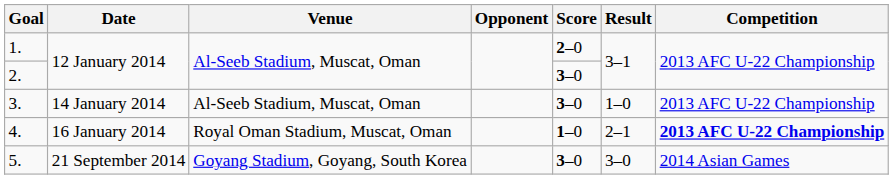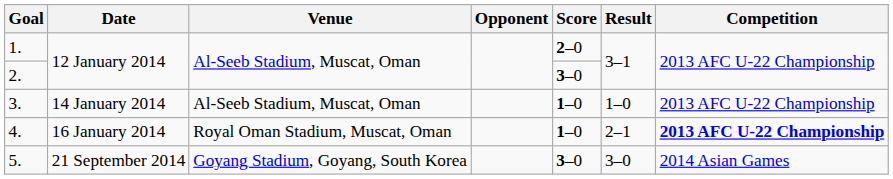3. | Score: 3–0 -> 1–0
